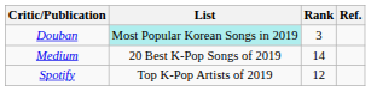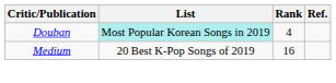Douban | Rank: 3 -> 4
Medium | Rank: 14 -> 16
- row: Spotify | Top K-Pop Artists of 2019 | 12
